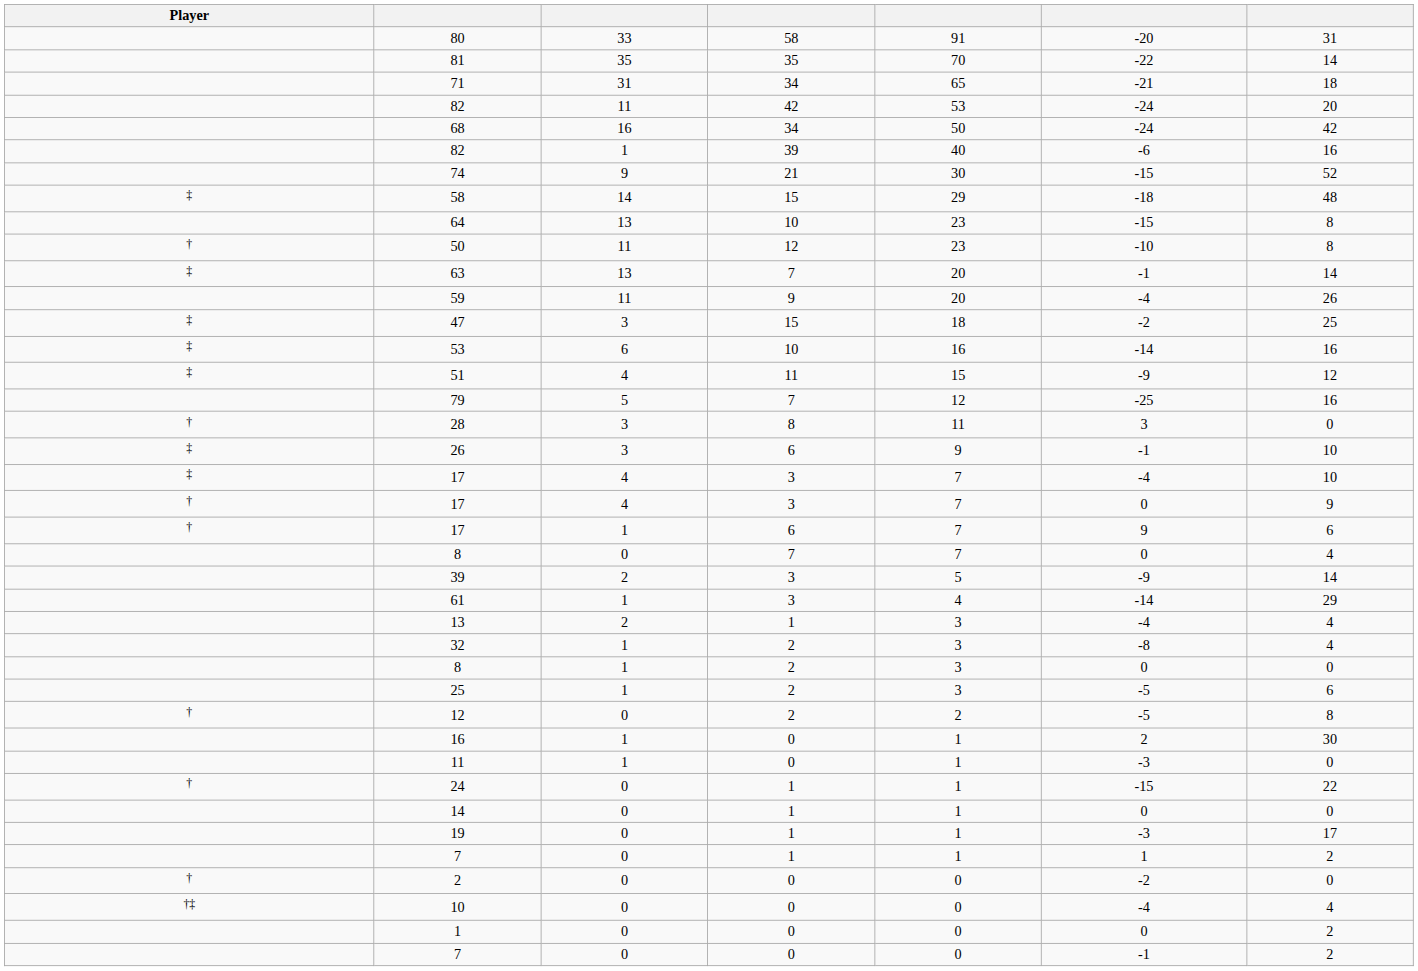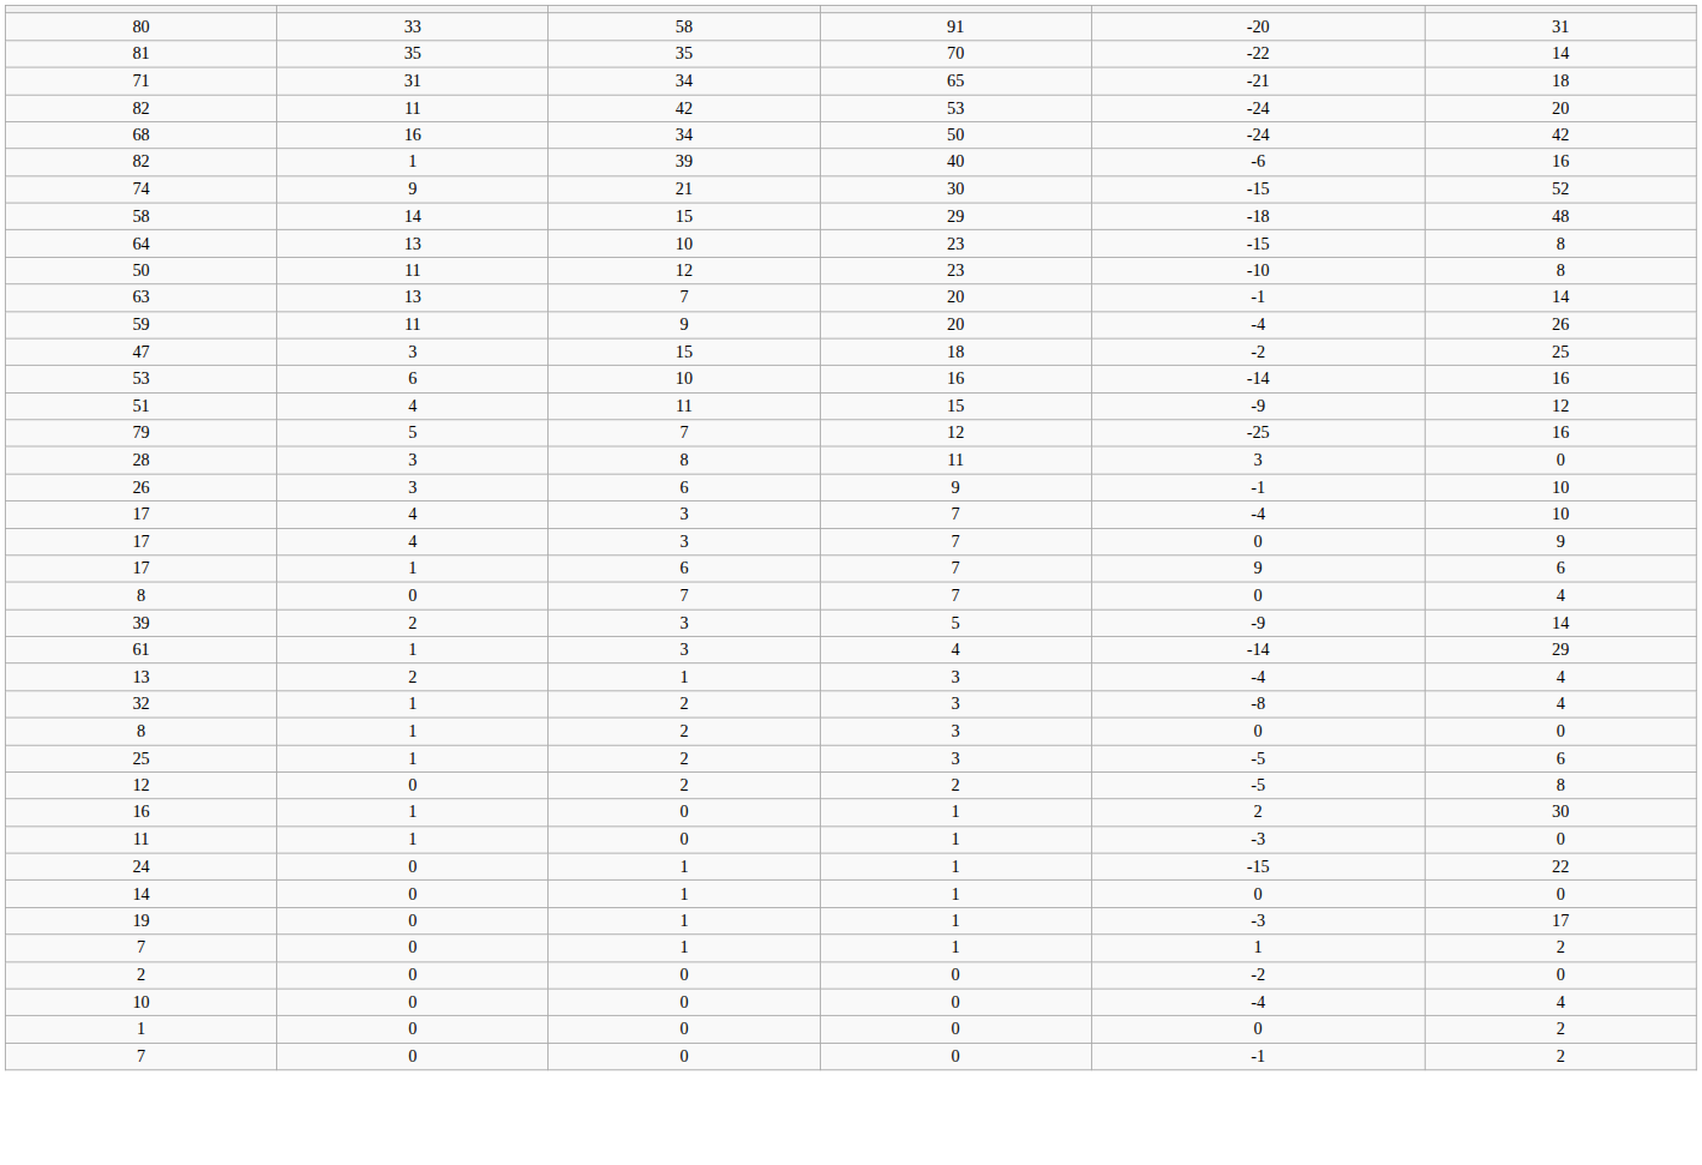- column: Player | ‡ | † | ‡ | ‡ | ‡ | ‡ | † | ‡ | ‡ | † | † | † | † | † | †‡
